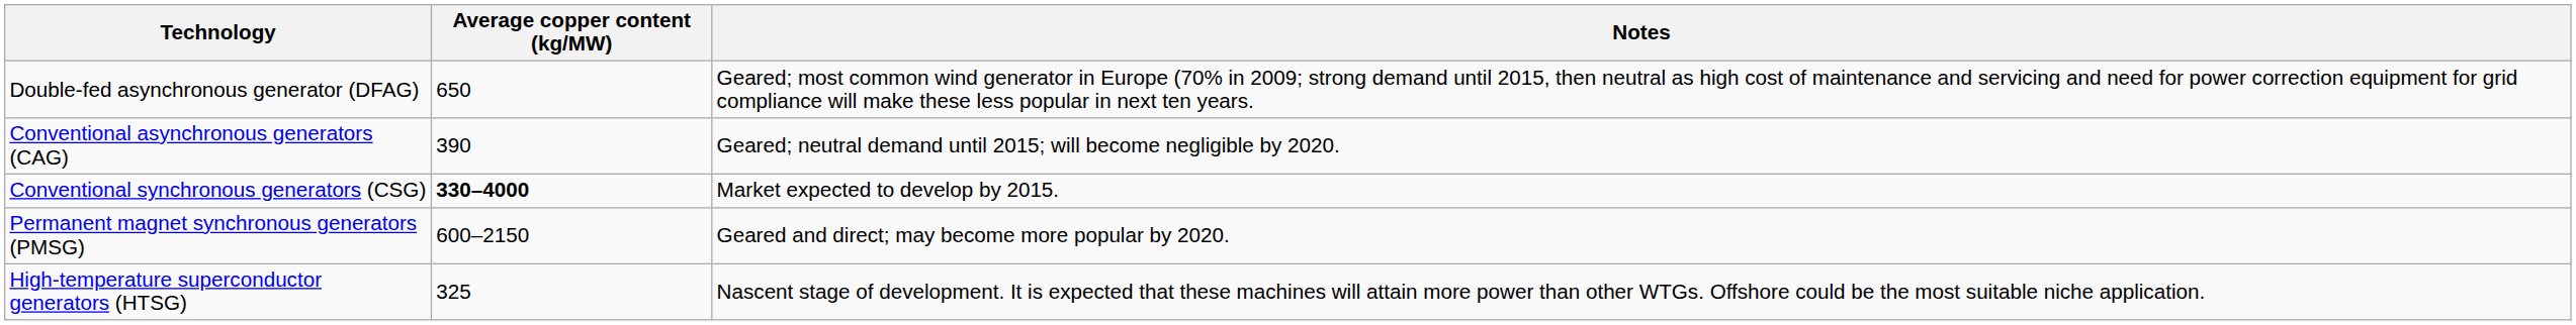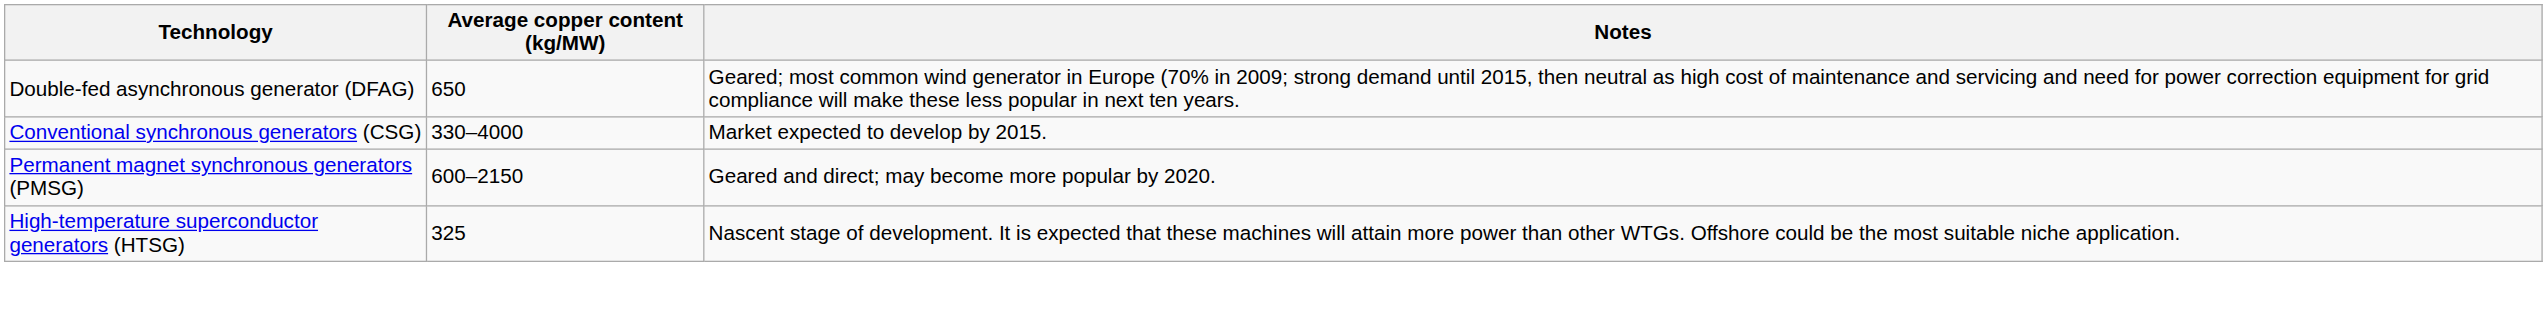- row: Conventional asynchronous generators (CAG) | 390 | Geared; neutral demand until 2015; will become negligible by 2020.
Conventional synchronous generators (CSG) | Average copper content (kg/MW): bold -> normal
